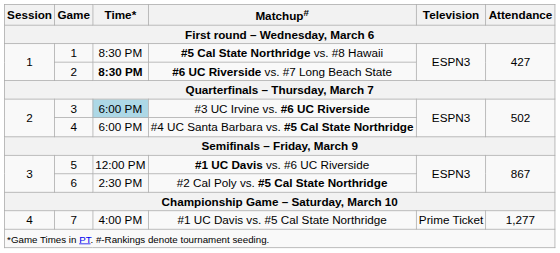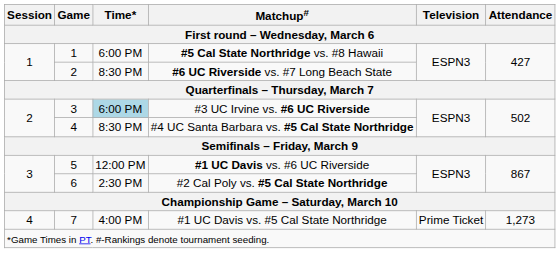#5 Cal State Northridge vs. #8 Hawaii | Time* / First round – Wednesday, March 6: 8:30 PM -> 6:00 PM
#6 UC Riverside vs. #7 Long Beach State | Time* / First round – Wednesday, March 6: bold -> normal
#4 UC Santa Barbara vs. #5 Cal State Northridge | Time* / First round – Wednesday, March 6: 6:00 PM -> 8:30 PM
#1 UC Davis vs. #5 Cal State Northridge | Attendance / First round – Wednesday, March 6: 1,277 -> 1,273
